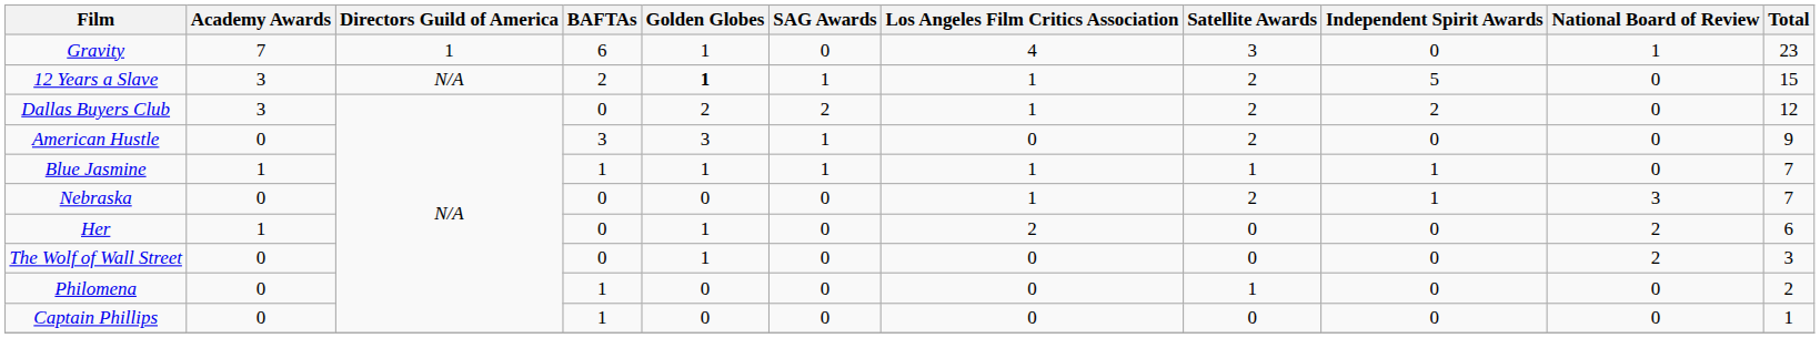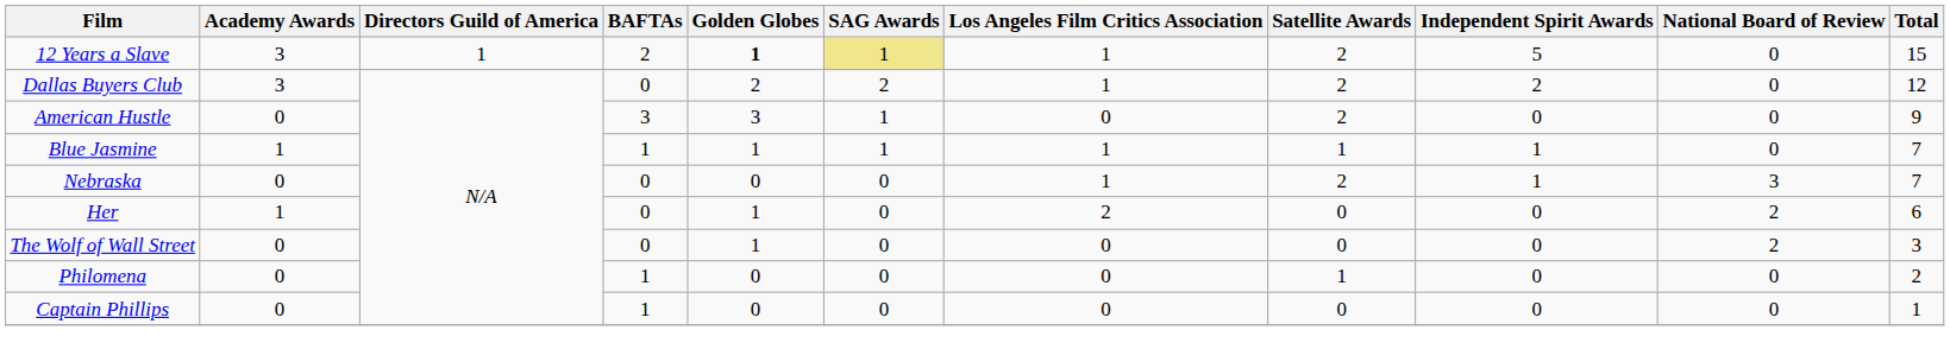- row: Gravity | 7 | 1 | 6 | 1 | 0 | 4 | 3 | 0 | 1 | 23
12 Years a Slave | Directors Guild of America: N/A -> 1
12 Years a Slave | SAG Awards: no background -> khaki background
